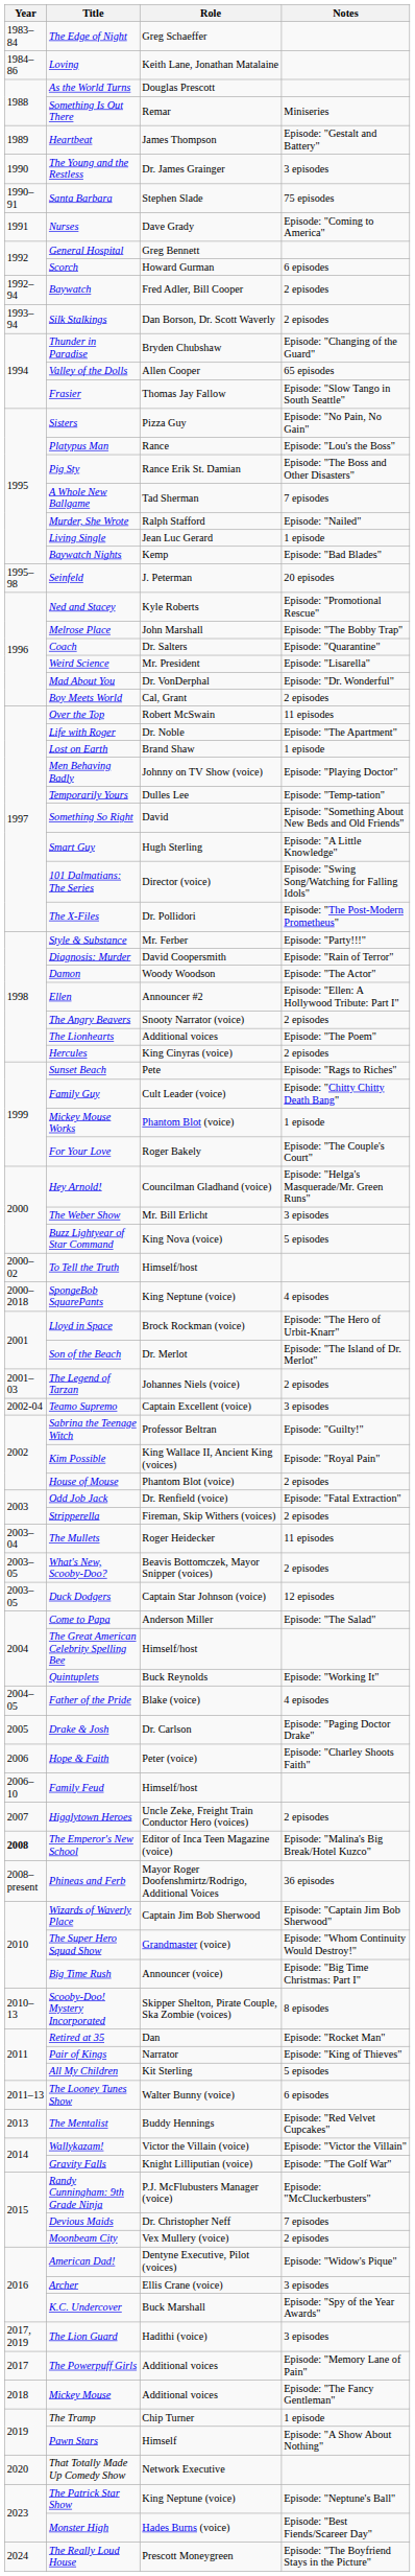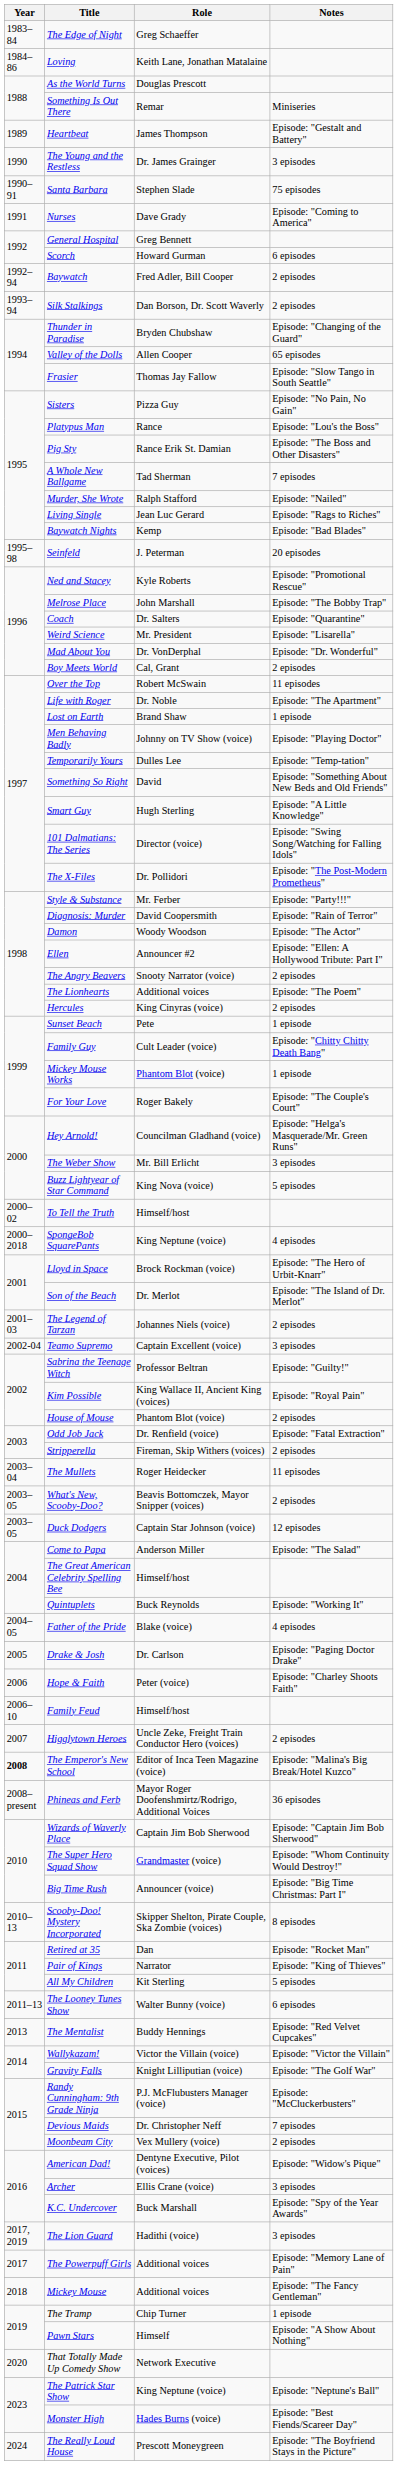Living Single | Notes: 1 episode -> Episode: "Rags to Riches"
Sunset Beach | Notes: Episode: "Rags to Riches" -> 1 episode
